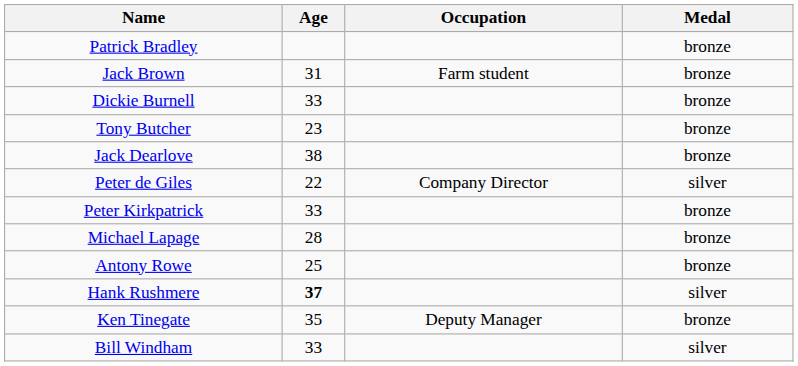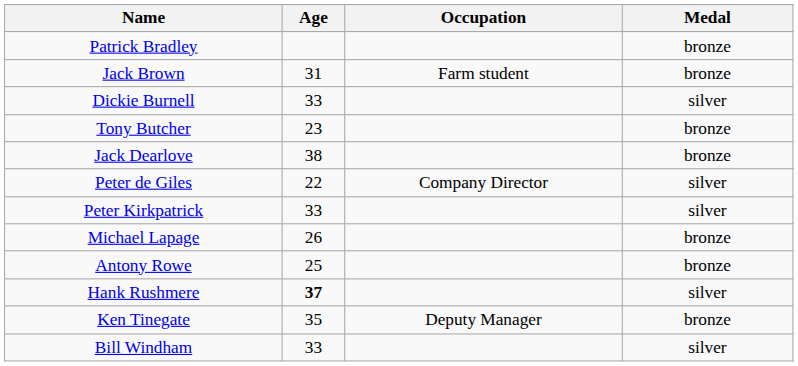Dickie Burnell | Medal: bronze -> silver
Peter Kirkpatrick | Medal: bronze -> silver
Michael Lapage | Age: 28 -> 26
